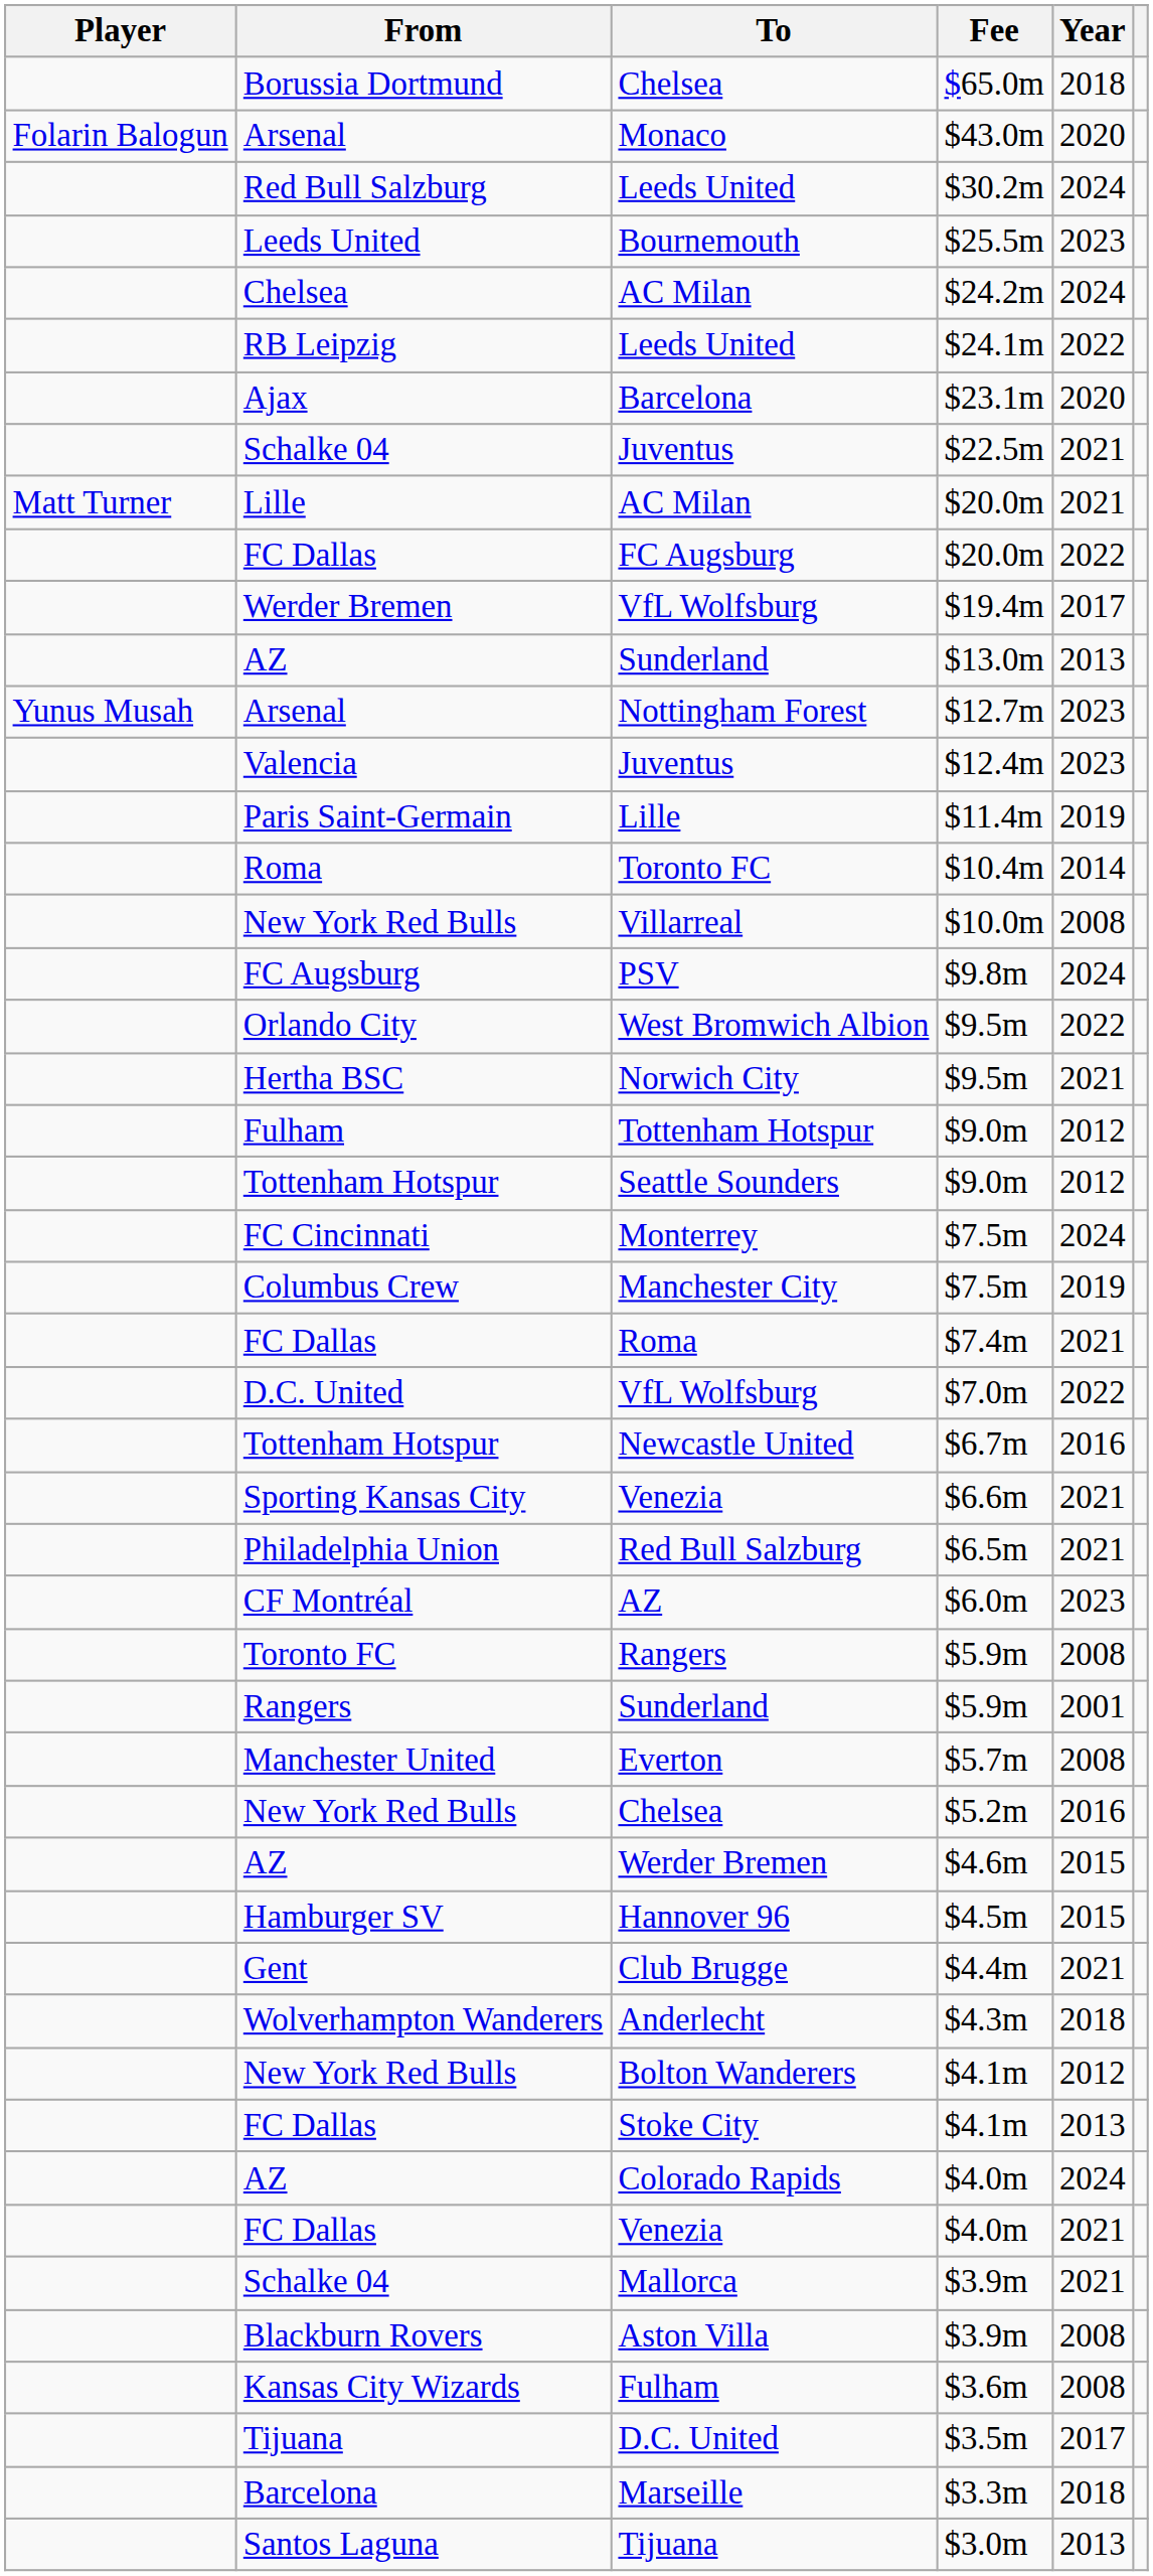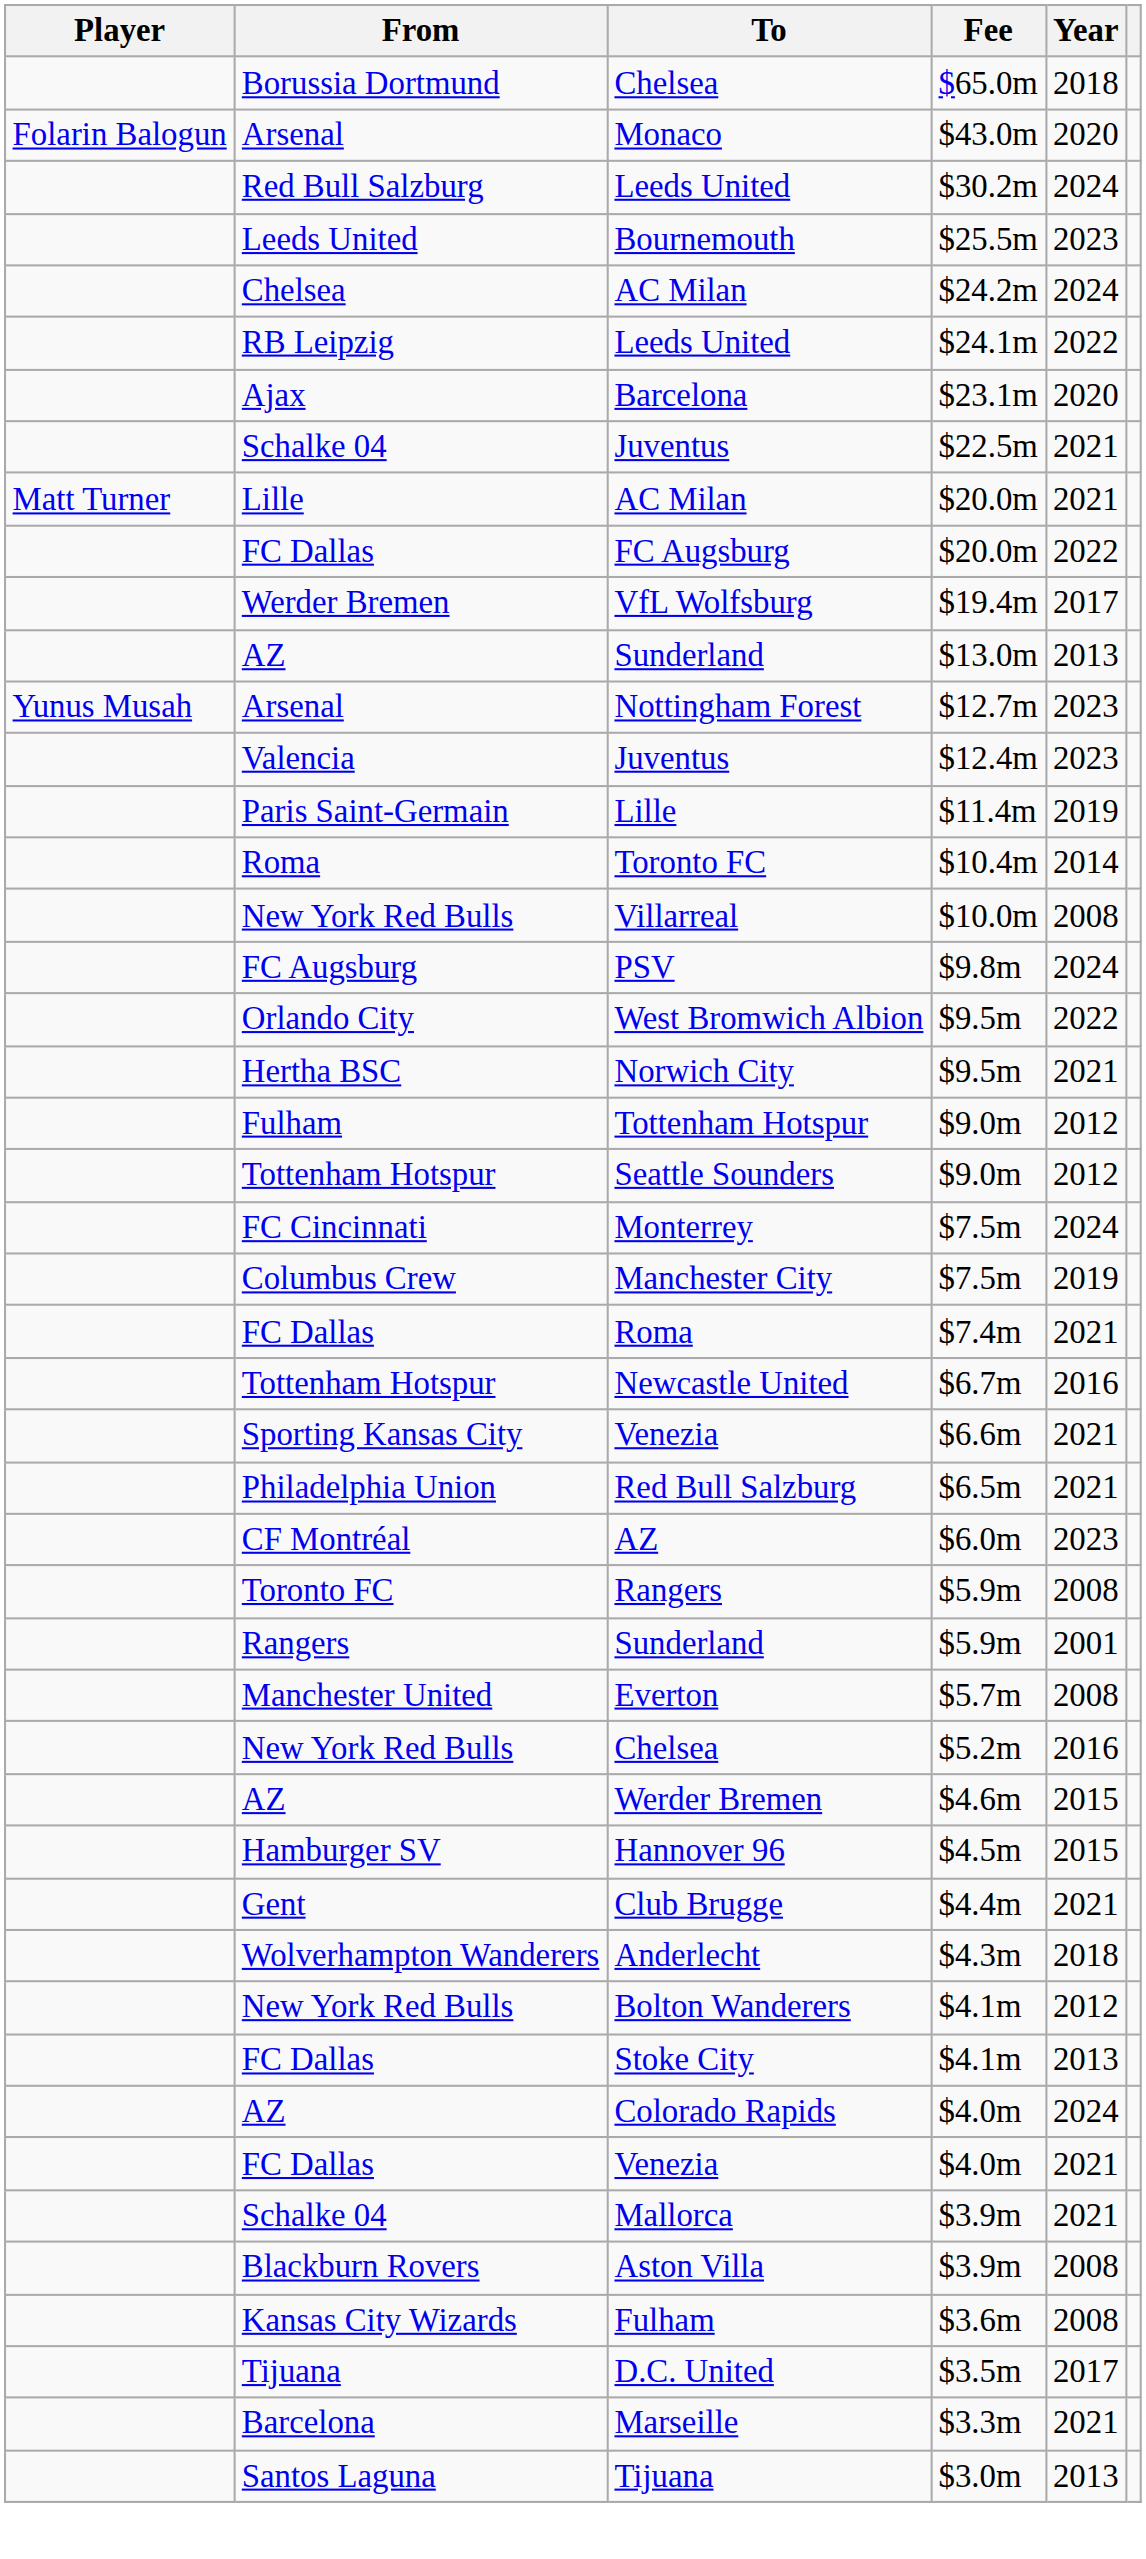- row: D.C. United | VfL Wolfsburg | $7.0m | 2022
Marseille | Year: 2018 -> 2021
